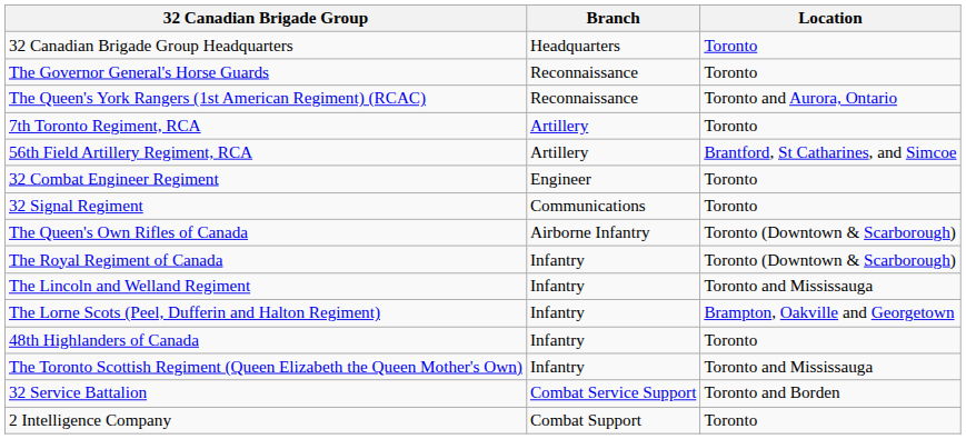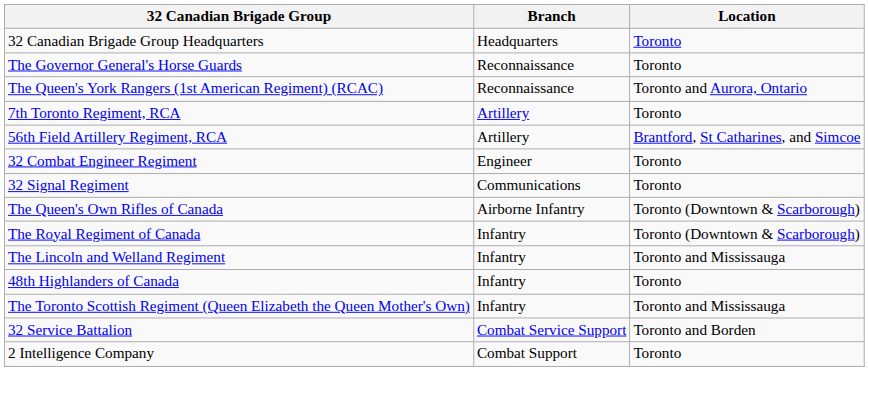- row: The Lorne Scots (Peel, Dufferin and Halton Regiment) | Infantry | Brampton, Oakville and Georgetown
